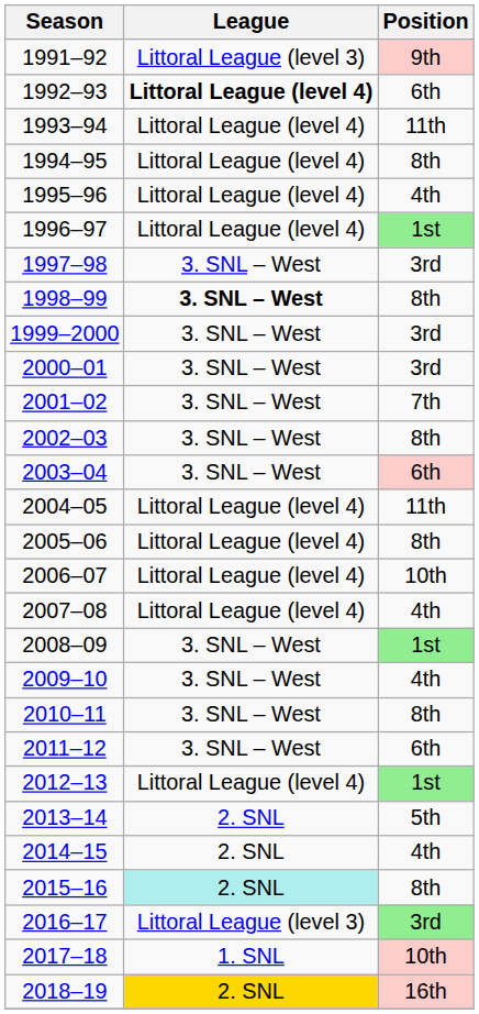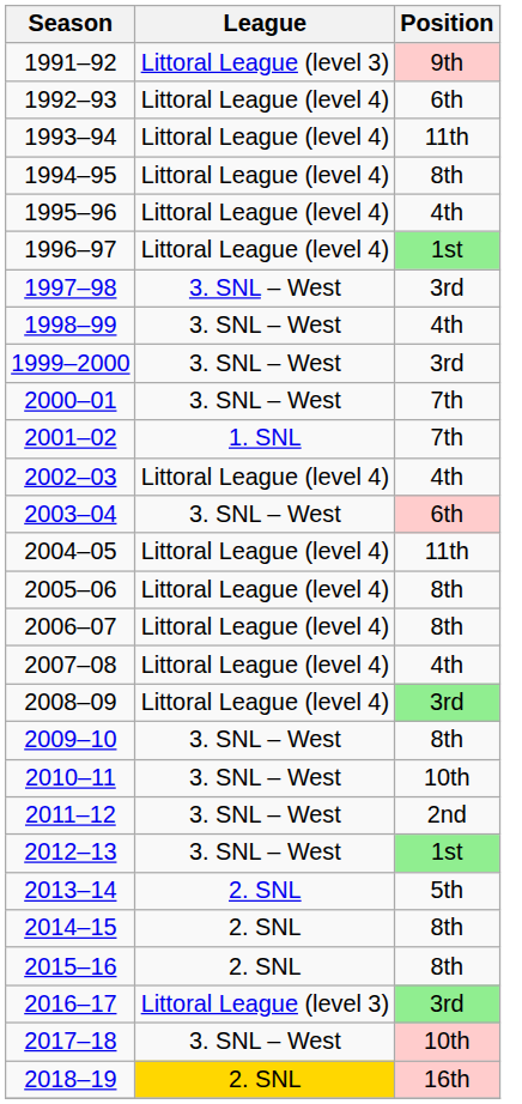1992–93 | League: bold -> normal
1998–99 | League: bold -> normal
1998–99 | Position: 8th -> 4th
2000–01 | Position: 3rd -> 7th
2001–02 | League: 3. SNL – West -> 1. SNL
2002–03 | League: 3. SNL – West -> Littoral League (level 4)
2002–03 | Position: 8th -> 4th
2006–07 | Position: 10th -> 8th
2008–09 | League: 3. SNL – West -> Littoral League (level 4)
2008–09 | Position: 1st -> 3rd
2009–10 | Position: 4th -> 8th
2010–11 | Position: 8th -> 10th
2011–12 | Position: 6th -> 2nd
2012–13 | League: Littoral League (level 4) -> 3. SNL – West
2014–15 | Position: 4th -> 8th
2015–16 | League: paleturquoise background -> no background
2017–18 | League: 1. SNL -> 3. SNL – West
